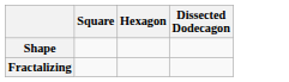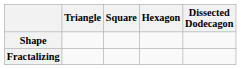+ column: Triangle
